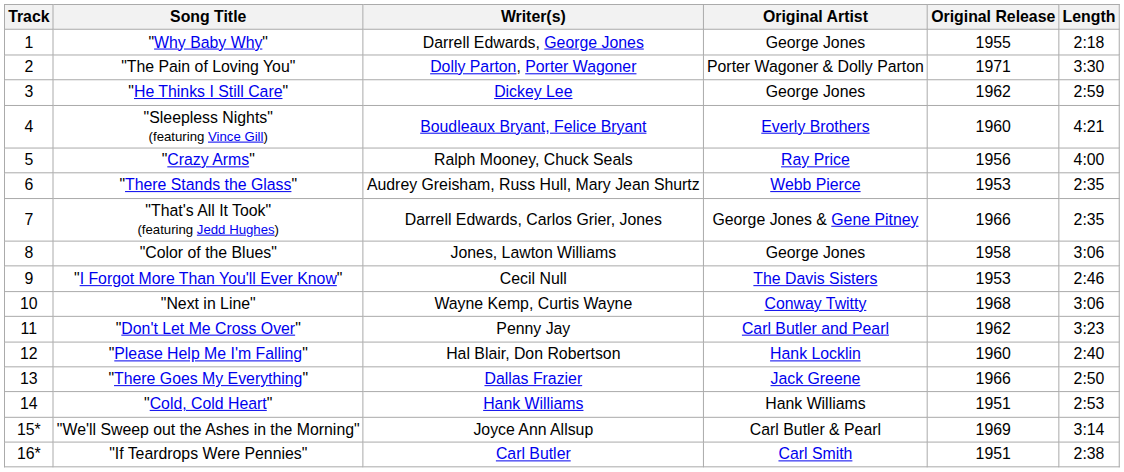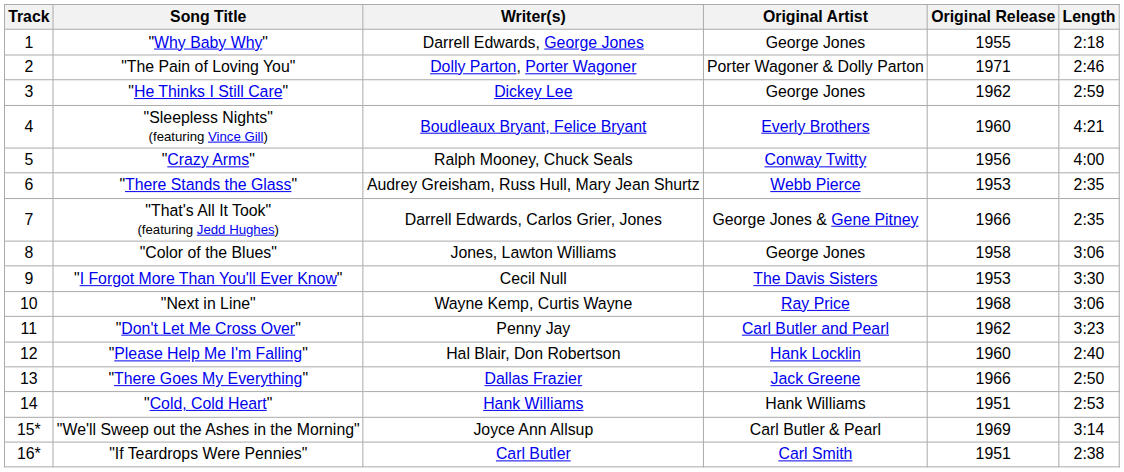"The Pain of Loving You" | Length: 3:30 -> 2:46
"Crazy Arms" | Original Artist: Ray Price -> Conway Twitty
"I Forgot More Than You'll Ever Know" | Length: 2:46 -> 3:30
"Next in Line" | Original Artist: Conway Twitty -> Ray Price
